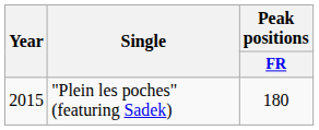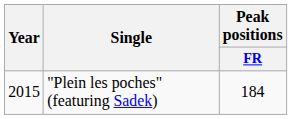"Plein les poches" (featuring Sadek) | Peak positions / FR: 180 -> 184
